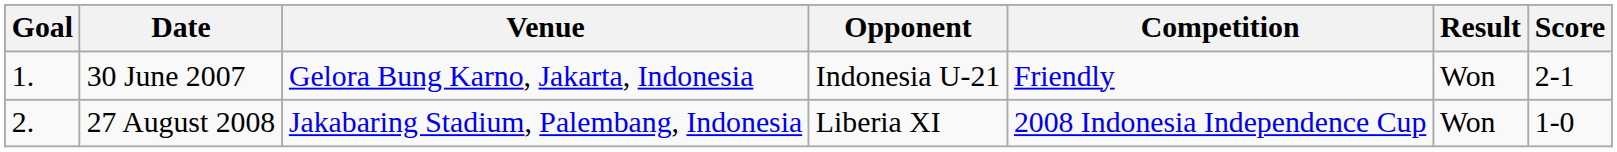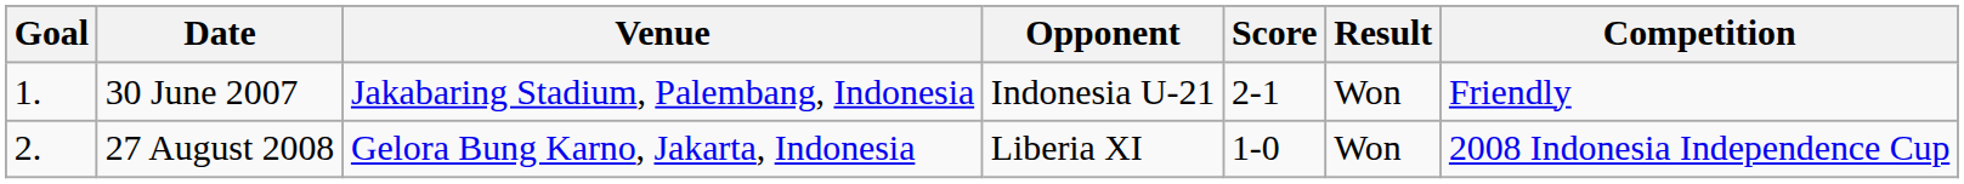columns swapped: Score <-> Competition
30 June 2007 | Venue: Gelora Bung Karno, Jakarta, Indonesia -> Jakabaring Stadium, Palembang, Indonesia
27 August 2008 | Venue: Jakabaring Stadium, Palembang, Indonesia -> Gelora Bung Karno, Jakarta, Indonesia
